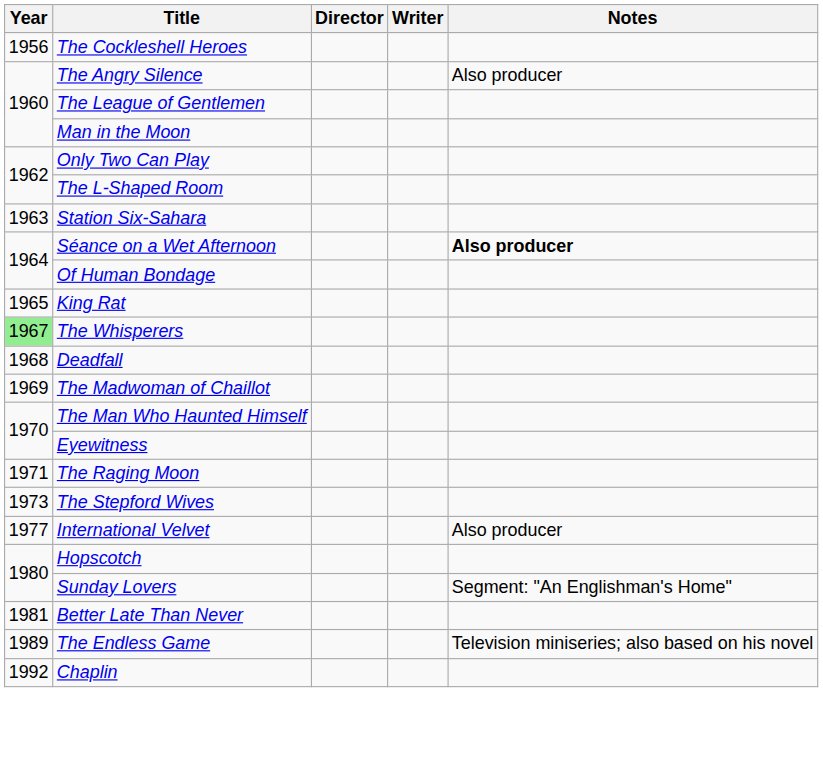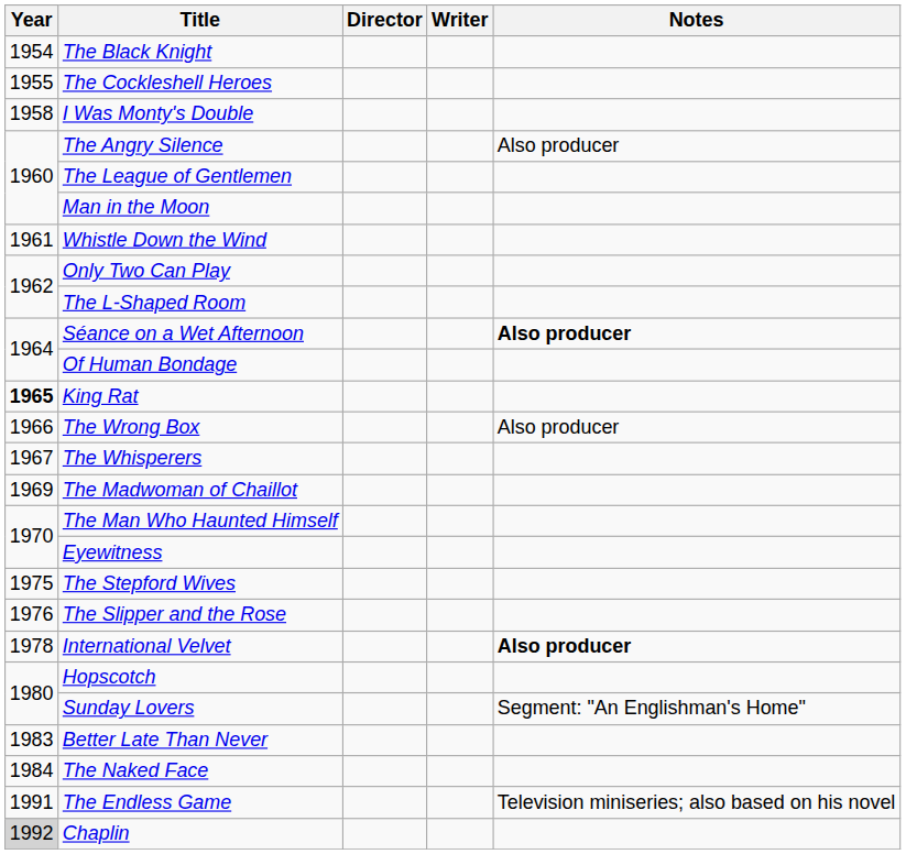+ row: 1954 | The Black Knight
The Cockleshell Heroes | Year: 1956 -> 1955
+ row: 1958 | I Was Monty's Double
+ row: 1961 | Whistle Down the Wind
- row: 1963 | Station Six-Sahara
King Rat | Year: normal -> bold
+ row: 1966 | The Wrong Box | Also producer
The Whisperers | Year: lightgreen background -> no background
- row: 1968 | Deadfall
- row: 1971 | The Raging Moon
The Stepford Wives | Year: 1973 -> 1975
+ row: 1976 | The Slipper and the Rose
International Velvet | Year: 1977 -> 1978
International Velvet | Notes: normal -> bold
Better Late Than Never | Year: 1981 -> 1983
+ row: 1984 | The Naked Face
The Endless Game | Year: 1989 -> 1991
Chaplin | Year: no background -> lightgrey background
